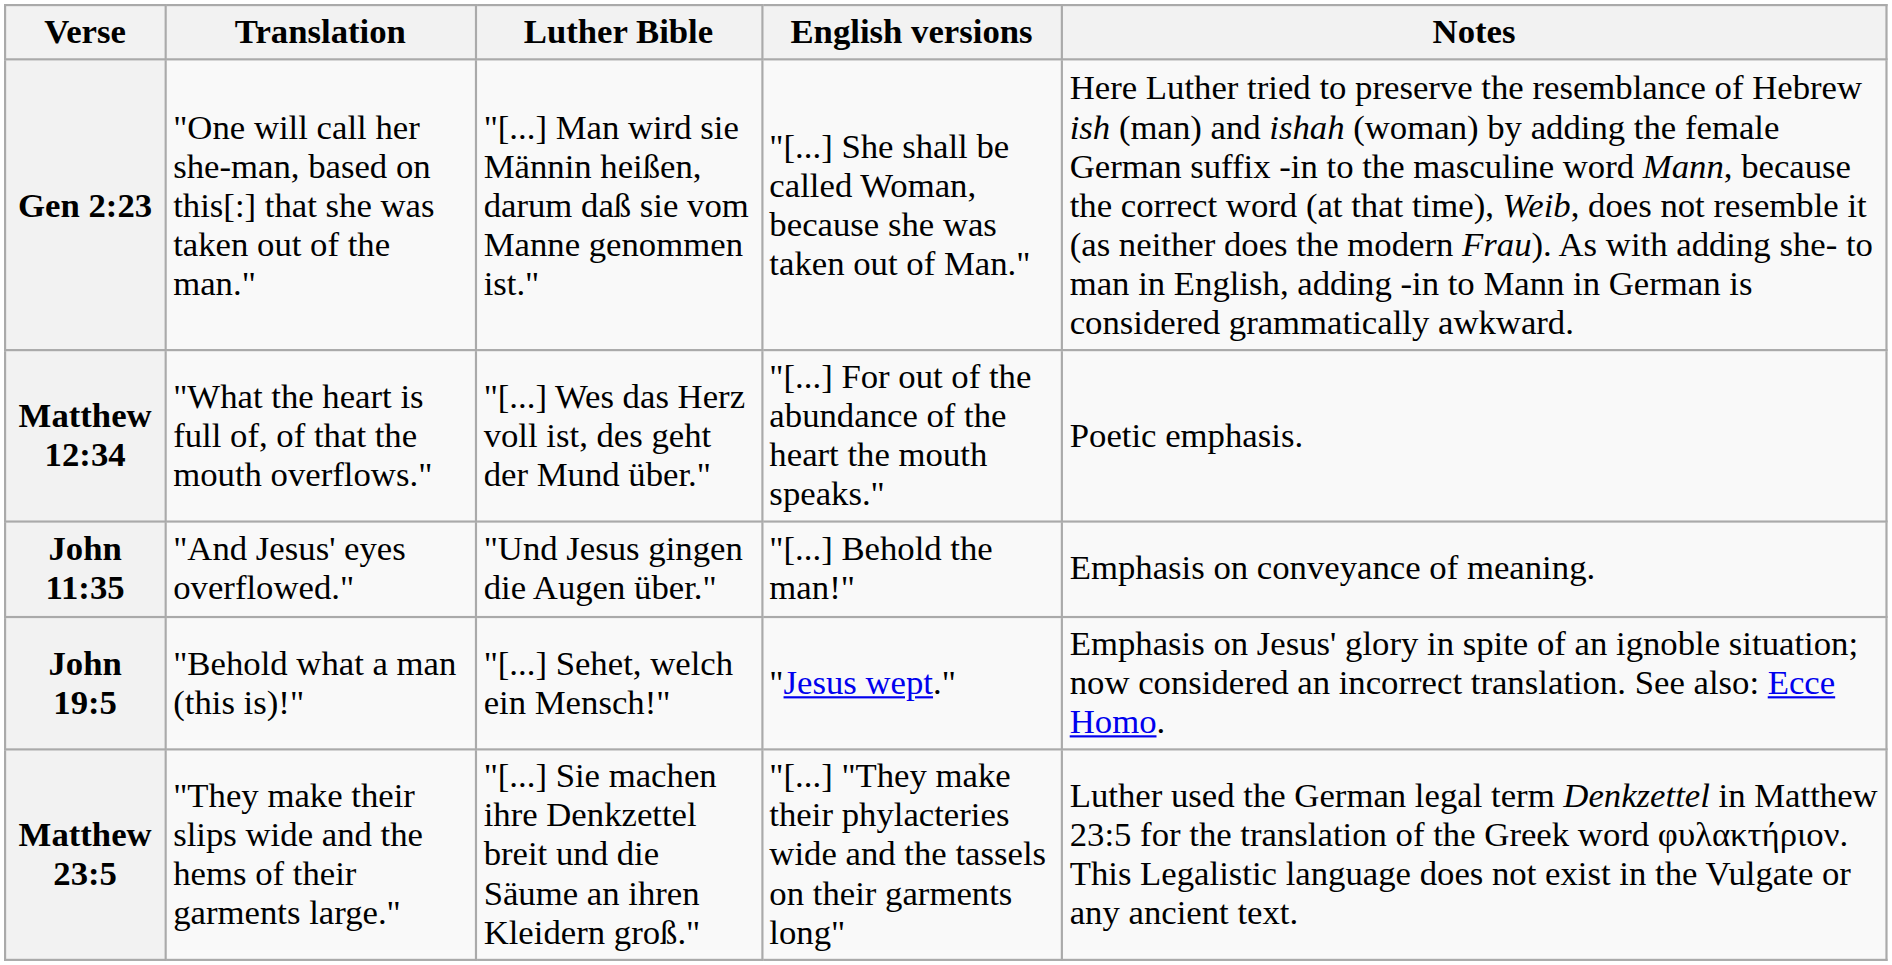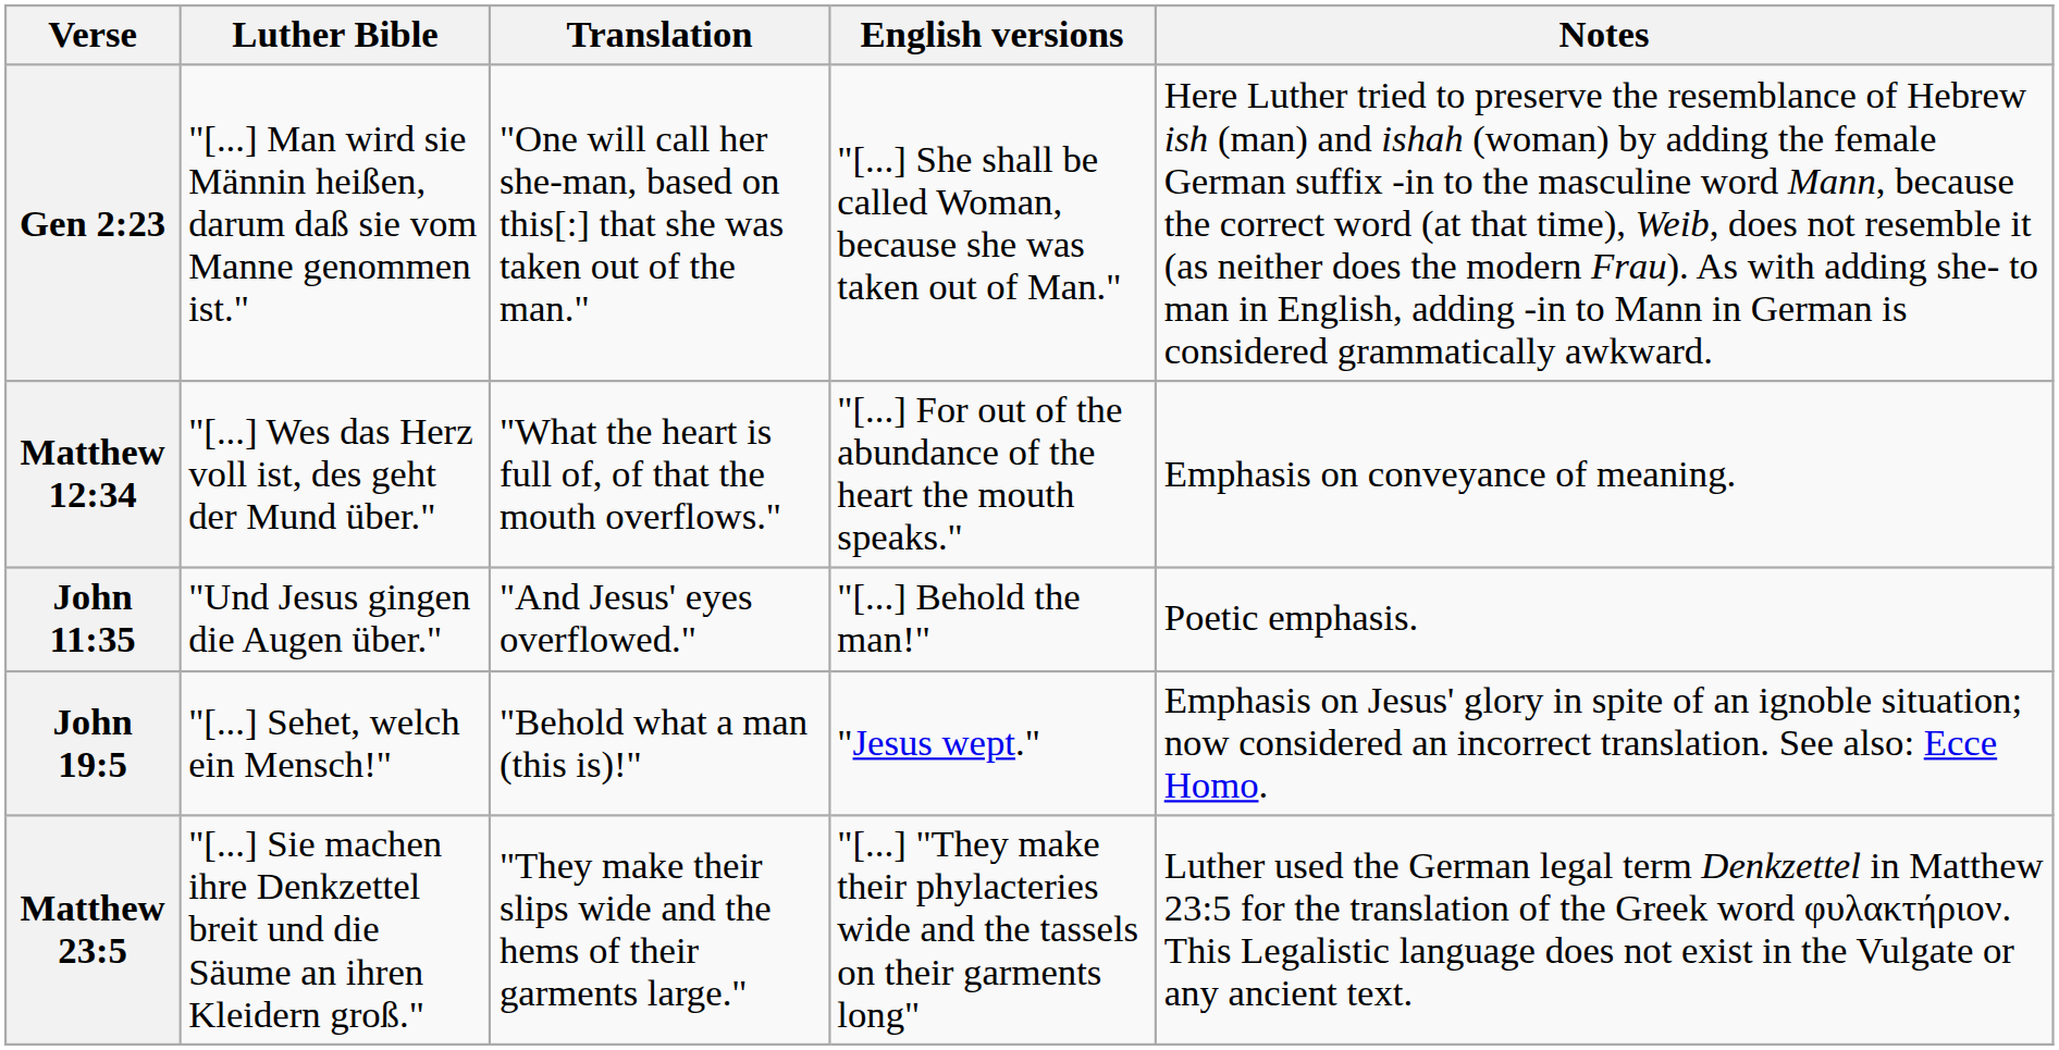columns swapped: Luther Bible <-> Translation
Matthew 12:34 | Notes: Poetic emphasis. -> Emphasis on conveyance of meaning.
John 11:35 | Notes: Emphasis on conveyance of meaning. -> Poetic emphasis.
